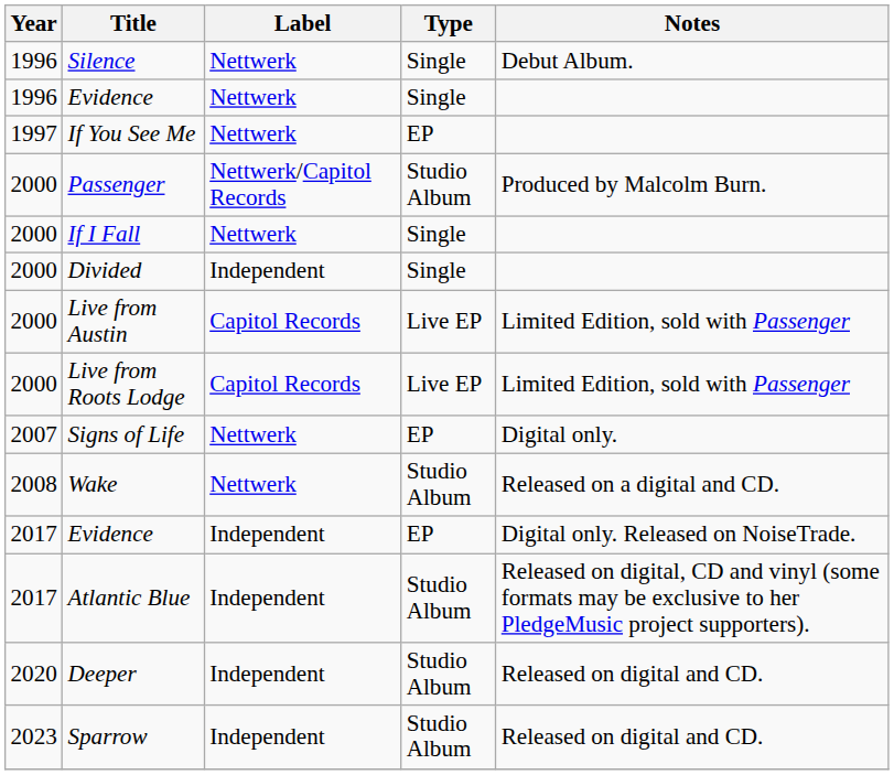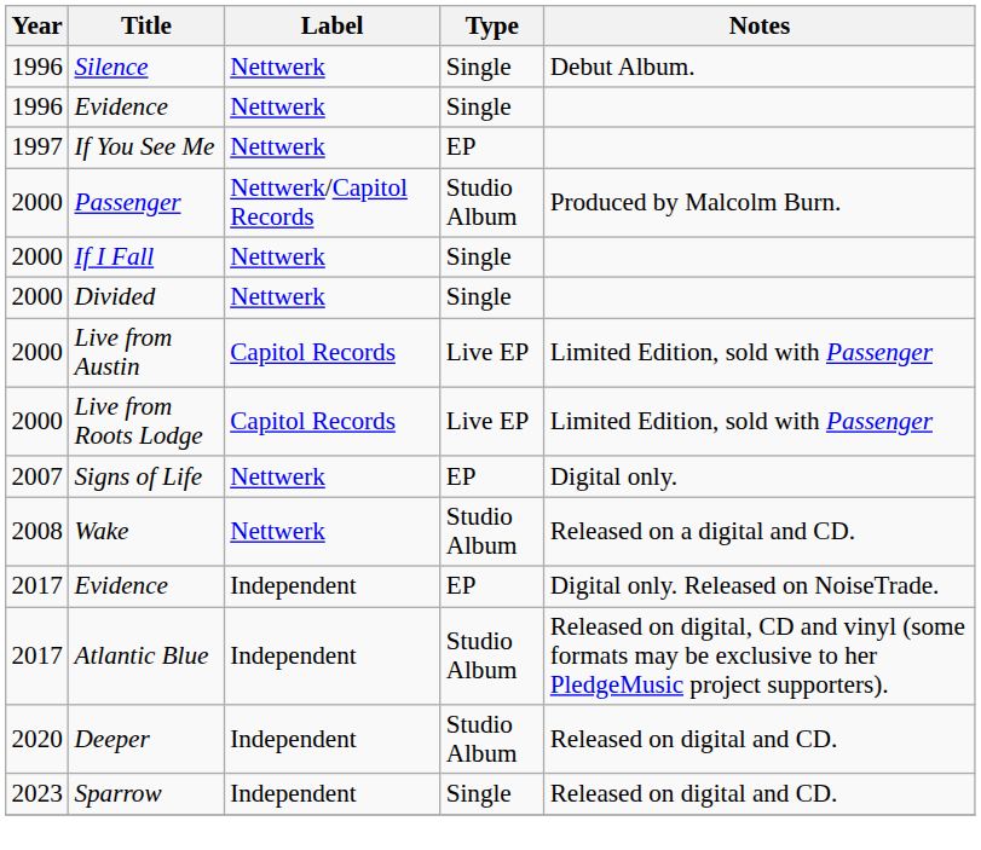Divided | Label: Independent -> Nettwerk
Sparrow | Type: Studio Album -> Single
